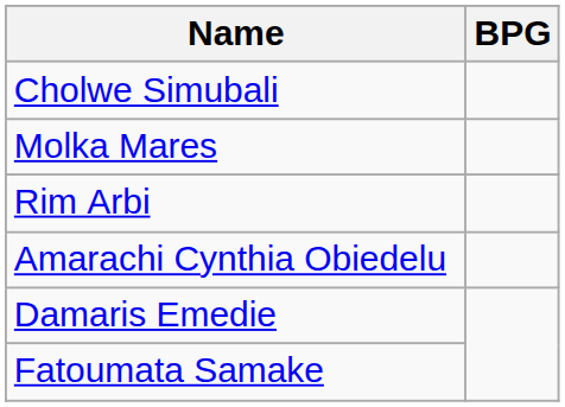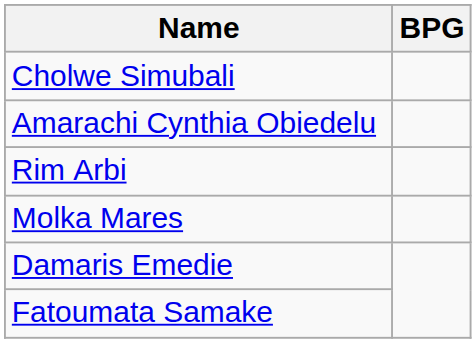rows swapped: Amarachi Cynthia Obiedelu <-> Molka Mares
